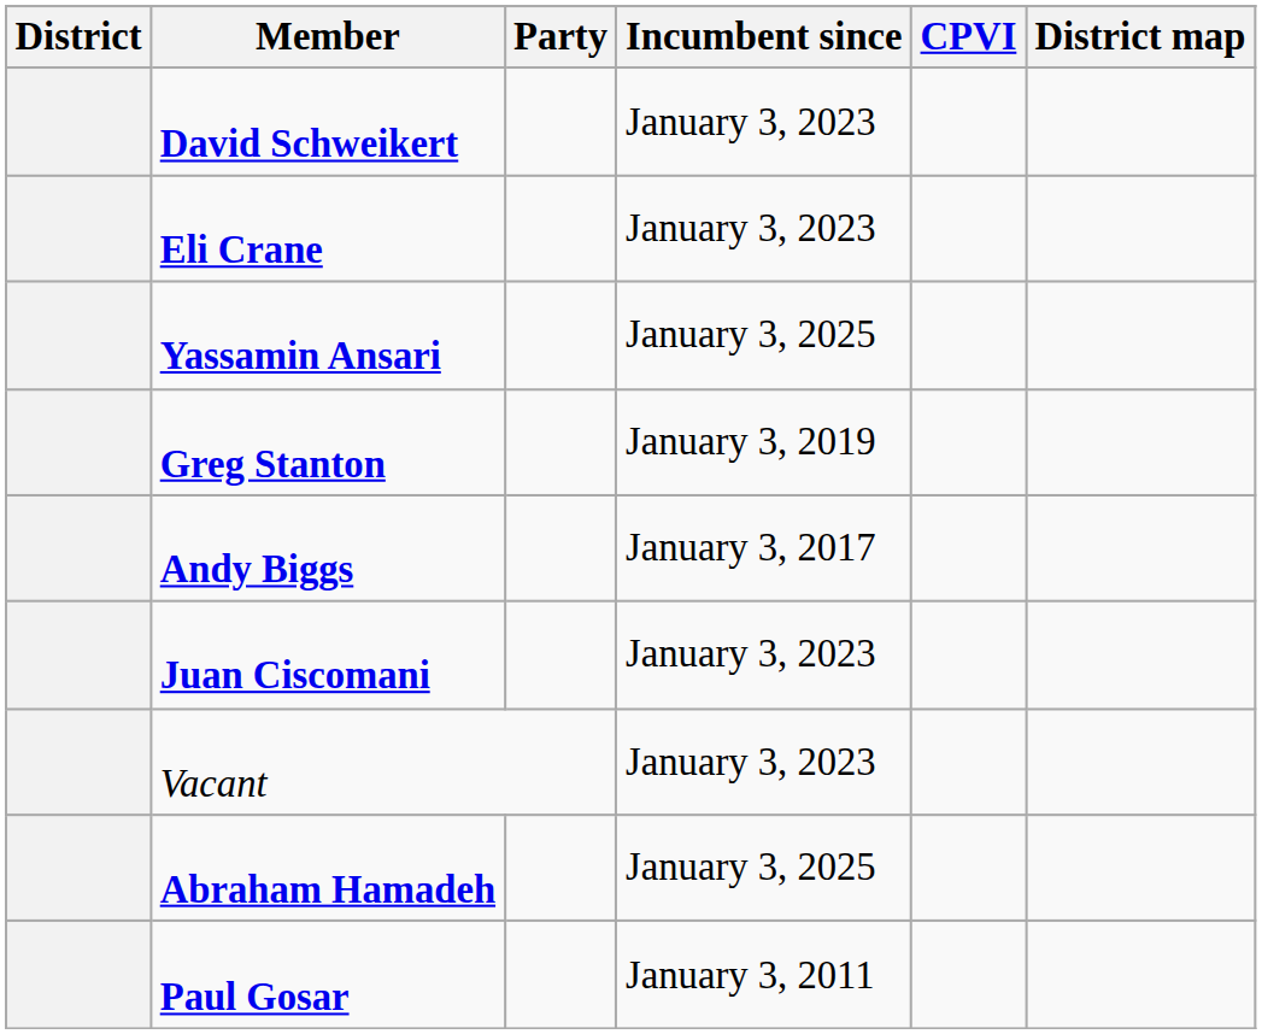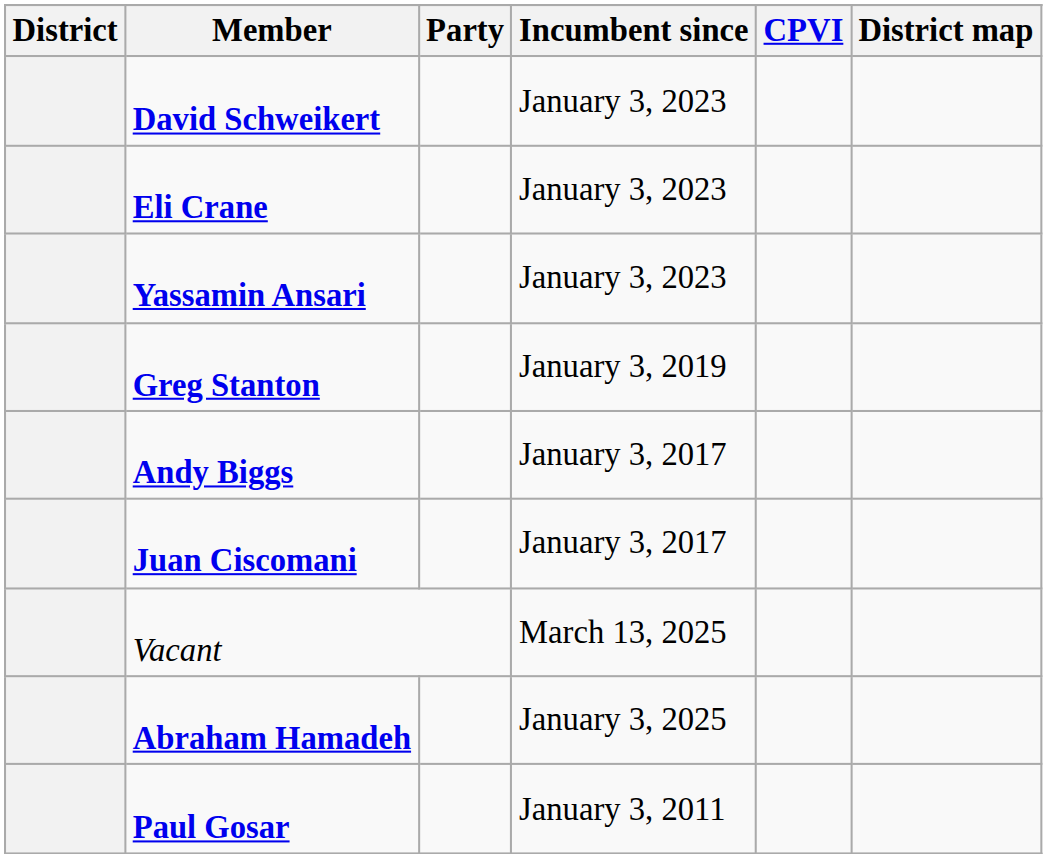Yassamin Ansari | Incumbent since: January 3, 2025 -> January 3, 2023
Juan Ciscomani | Incumbent since: January 3, 2023 -> January 3, 2017
Vacant | Incumbent since: January 3, 2023 -> March 13, 2025
